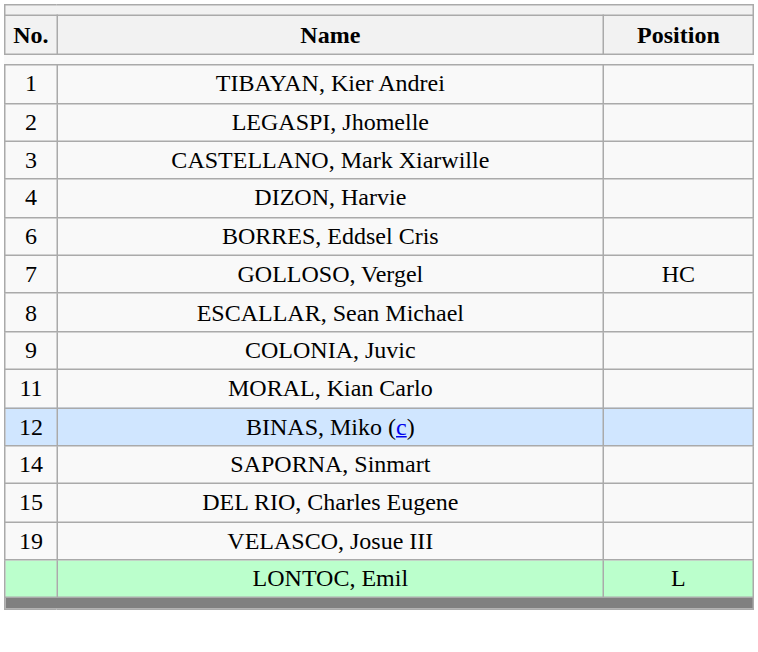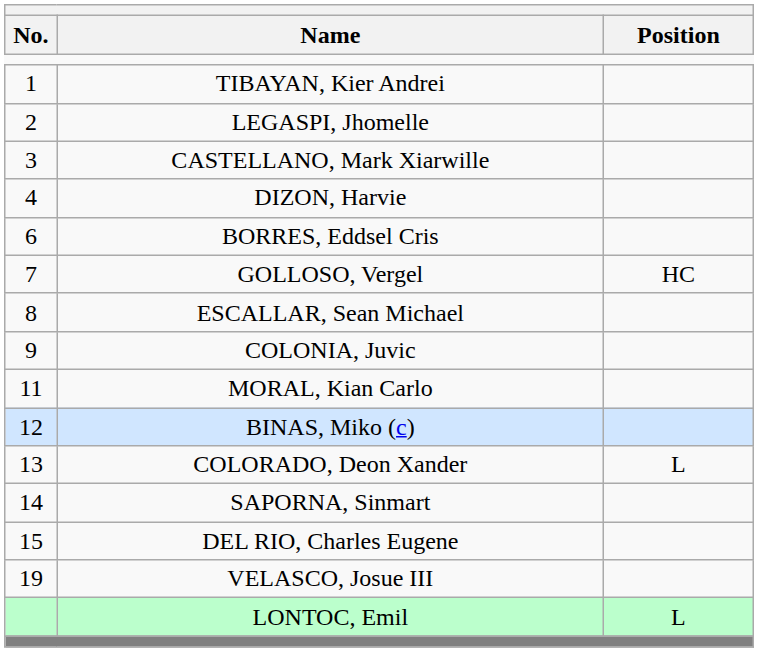+ row: 13 | COLORADO, Deon Xander | L
